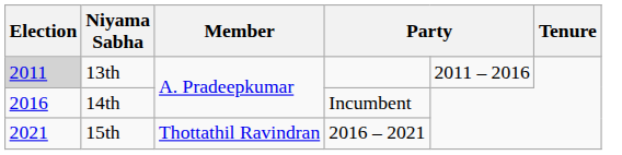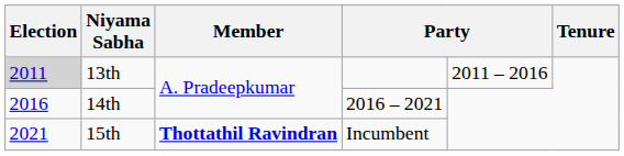14th | column 4: Incumbent -> 2016 – 2021
15th | Member: normal -> bold
15th | column 4: 2016 – 2021 -> Incumbent
